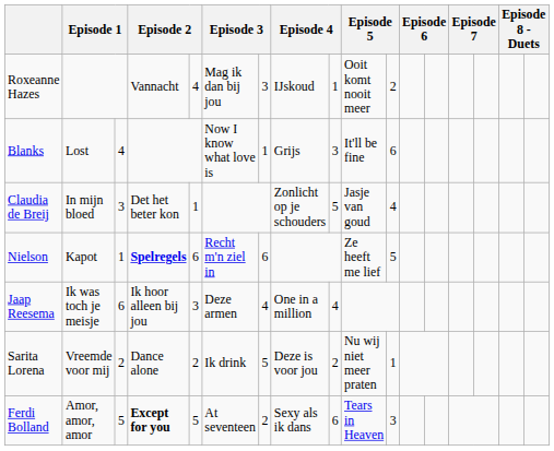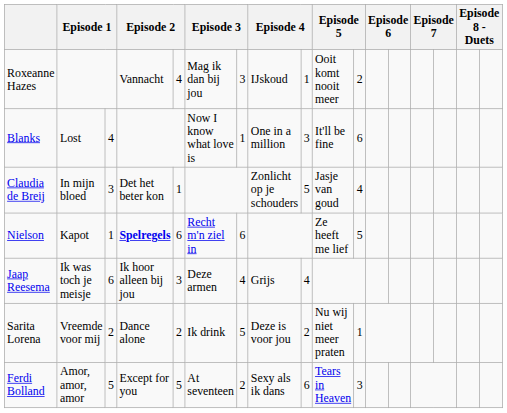Blanks | column 8: Grijs -> One in a million
Jaap Reesema | column 8: One in a million -> Grijs
Ferdi Bolland | column 4: bold -> normal
